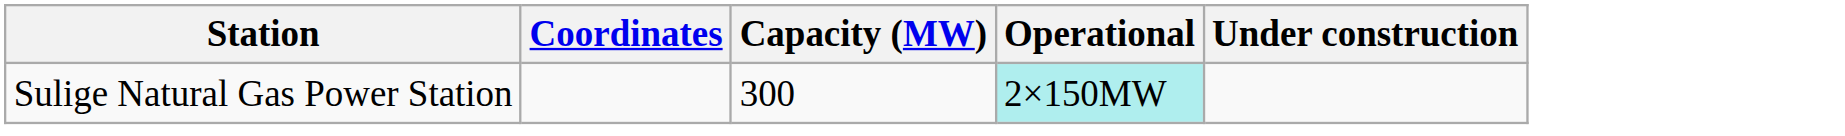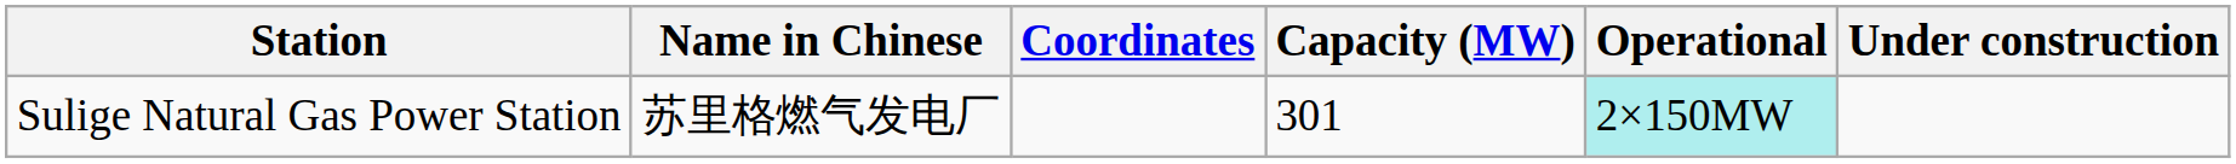+ column: Name in Chinese | 苏里格燃气发电厂
Sulige Natural Gas Power Station | Capacity (MW): 300 -> 301
